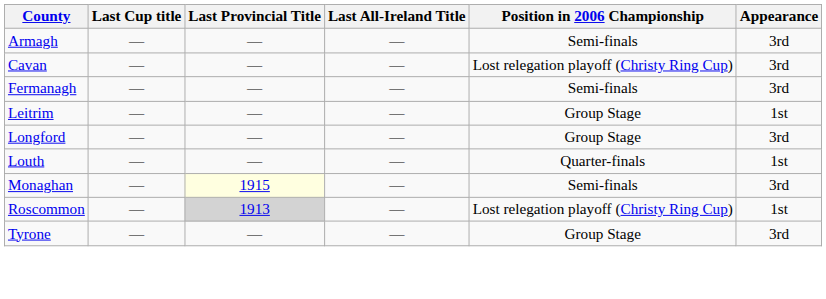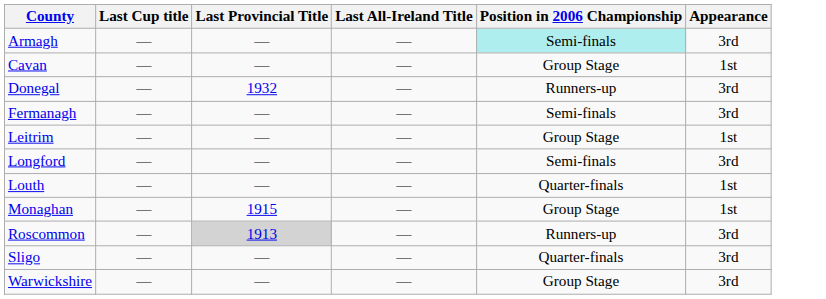Armagh | Position in 2006 Championship: no background -> paleturquoise background
Cavan | Position in 2006 Championship: Lost relegation playoff (Christy Ring Cup) -> Group Stage
Cavan | Appearance: 3rd -> 1st
+ row: Donegal | — | 1932 | — | Runners-up | 3rd
Longford | Position in 2006 Championship: Group Stage -> Semi-finals
Monaghan | Last Provincial Title: lightyellow background -> no background
Monaghan | Position in 2006 Championship: Semi-finals -> Group Stage
Monaghan | Appearance: 3rd -> 1st
Roscommon | Position in 2006 Championship: Lost relegation playoff (Christy Ring Cup) -> Runners-up
Roscommon | Appearance: 1st -> 3rd
+ row: Sligo | — | — | — | Quarter-finals | 3rd
- row: Tyrone | — | — | — | Group Stage | 3rd
+ row: Warwickshire | — | — | — | Group Stage | 3rd
